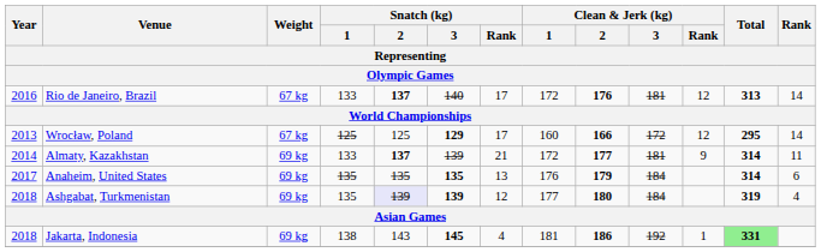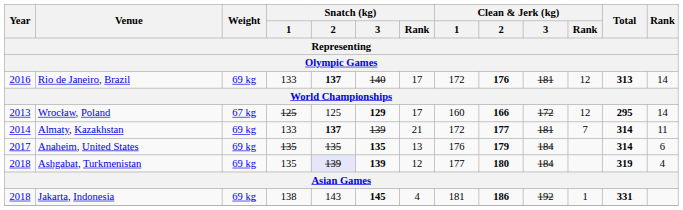Rio de Janeiro, Brazil | Weight: 67 kg -> 69 kg
Almaty, Kazakhstan | Clean & Jerk (kg) / Rank: 9 -> 7
Jakarta, Indonesia | Total: lightgreen background -> no background
